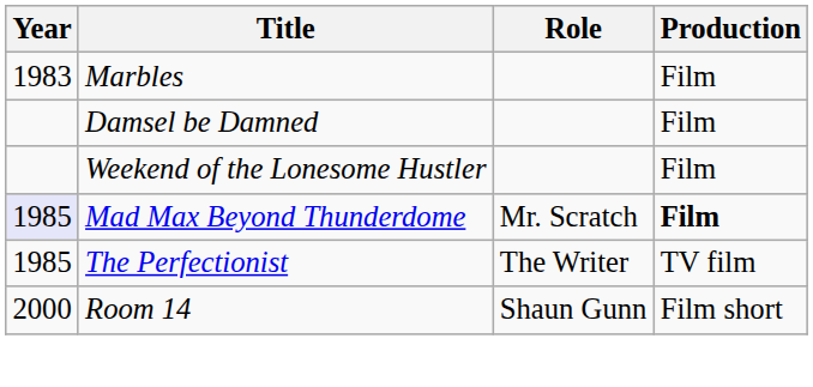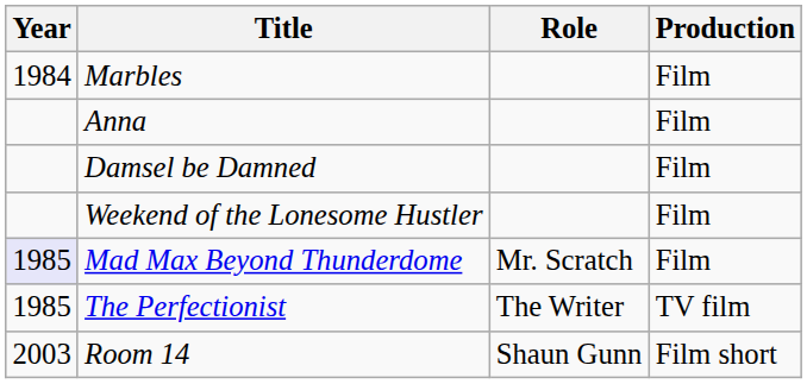Marbles | Year: 1983 -> 1984
+ row: Anna | Film
Mad Max Beyond Thunderdome | Production: bold -> normal
Room 14 | Year: 2000 -> 2003
